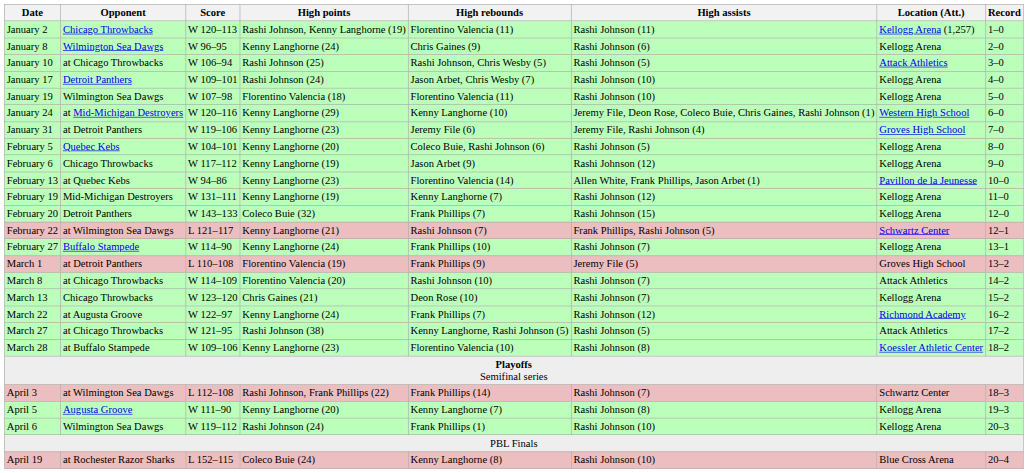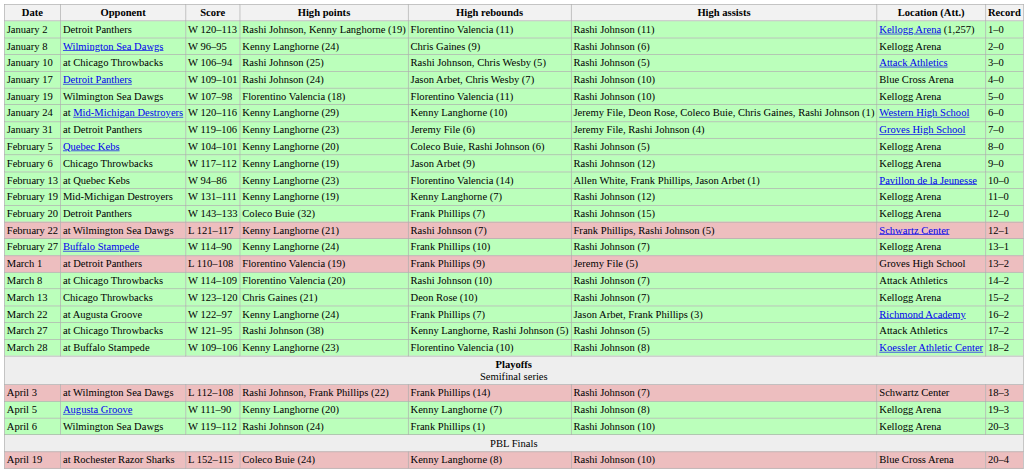January 2 | Opponent: Chicago Throwbacks -> Detroit Panthers
January 17 | Location (Att.): Kellogg Arena -> Blue Cross Arena
March 22 | High assists: Rashi Johnson (12) -> Jason Arbet, Frank Phillips (3)
